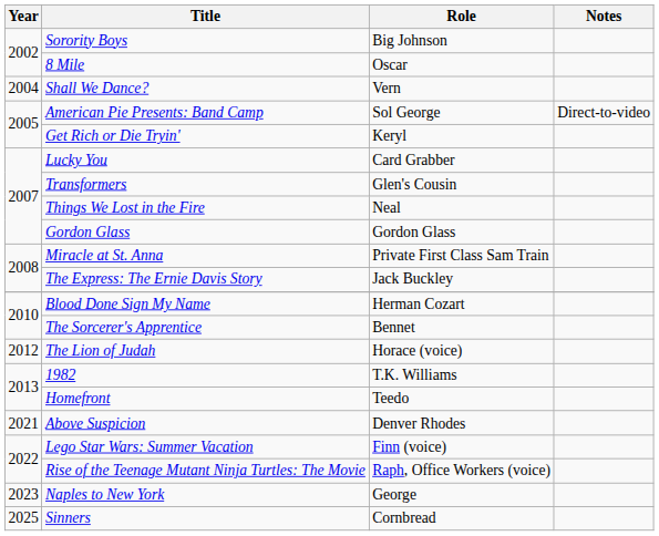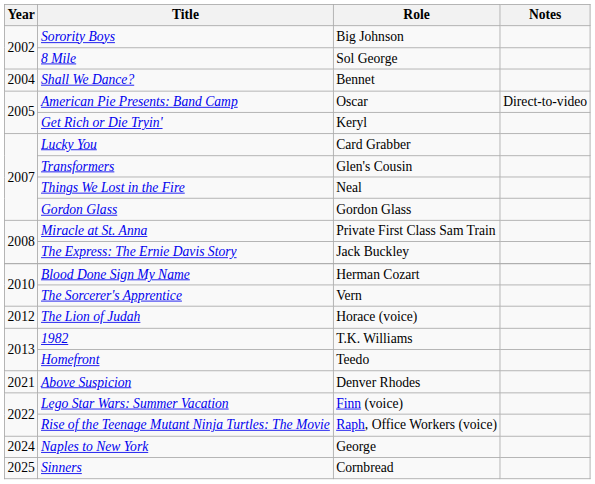8 Mile | Role: Oscar -> Sol George
Shall We Dance? | Role: Vern -> Bennet
American Pie Presents: Band Camp | Role: Sol George -> Oscar
The Sorcerer's Apprentice | Role: Bennet -> Vern
Naples to New York | Year: 2023 -> 2024
